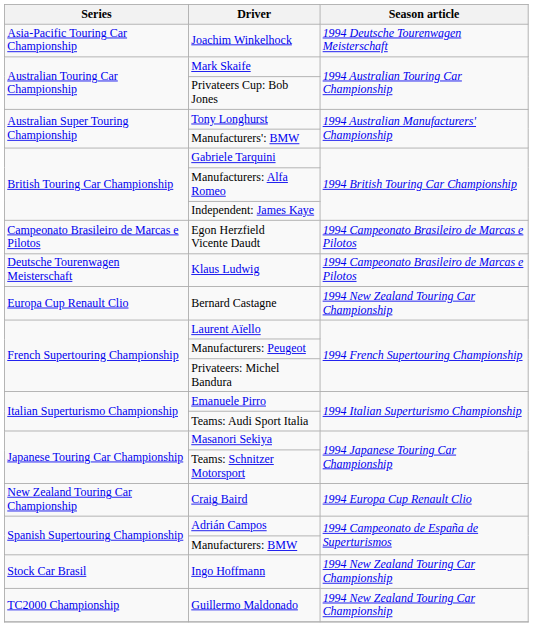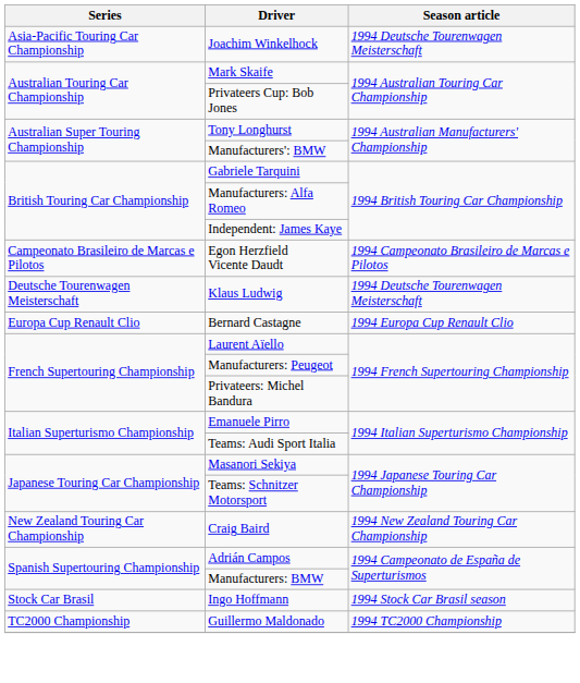Klaus Ludwig | Season article: 1994 Campeonato Brasileiro de Marcas e Pilotos -> 1994 Deutsche Tourenwagen Meisterschaft
Bernard Castagne | Season article: 1994 New Zealand Touring Car Championship -> 1994 Europa Cup Renault Clio
Craig Baird | Season article: 1994 Europa Cup Renault Clio -> 1994 New Zealand Touring Car Championship
Ingo Hoffmann | Season article: 1994 New Zealand Touring Car Championship -> 1994 Stock Car Brasil season
Guillermo Maldonado | Season article: 1994 New Zealand Touring Car Championship -> 1994 TC2000 Championship
